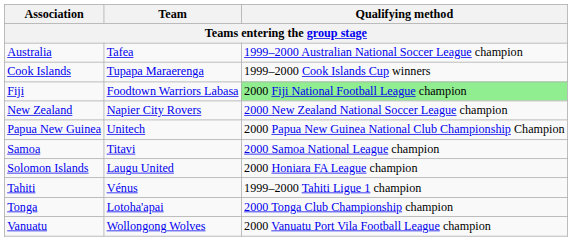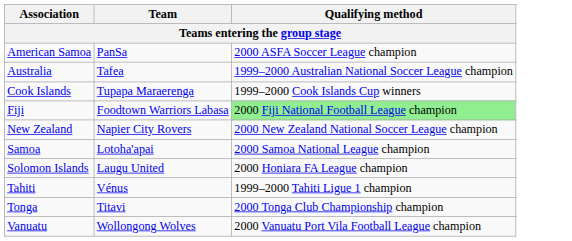+ row: American Samoa | PanSa | 2000 ASFA Soccer League champion
- row: Papua New Guinea | Unitech | 2000 Papua New Guinea National Club Championship Champion
Samoa | Team: Titavi -> Lotoha'apai
Tonga | Team: Lotoha'apai -> Titavi
